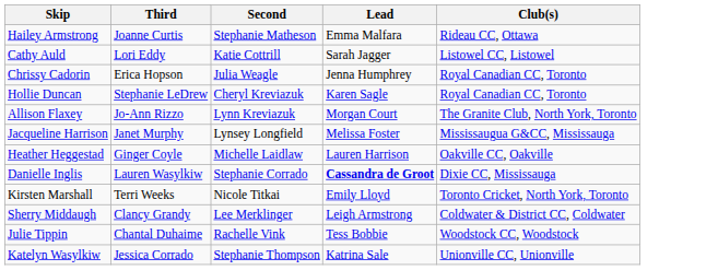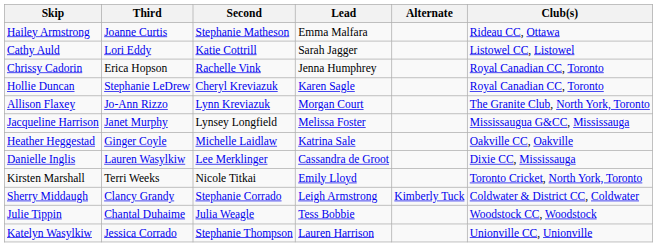+ column: Alternate | Kimberly Tuck
Chrissy Cadorin | Second: Julia Weagle -> Rachelle Vink
Heather Heggestad | Lead: Lauren Harrison -> Katrina Sale
Danielle Inglis | Second: Stephanie Corrado -> Lee Merklinger
Danielle Inglis | Lead: bold -> normal
Sherry Middaugh | Second: Lee Merklinger -> Stephanie Corrado
Julie Tippin | Second: Rachelle Vink -> Julia Weagle
Katelyn Wasylkiw | Lead: Katrina Sale -> Lauren Harrison
